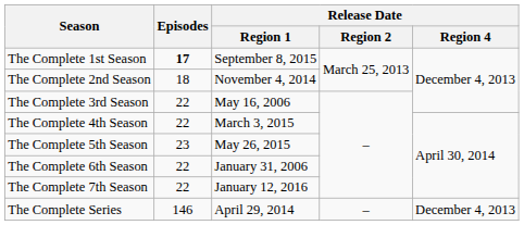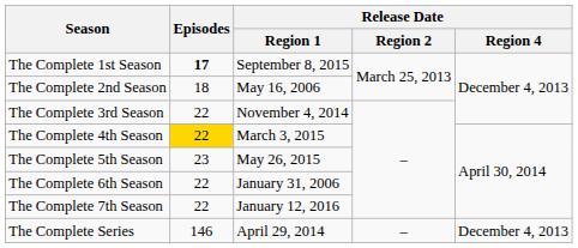The Complete 2nd Season | Release Date / Region 1: November 4, 2014 -> May 16, 2006
The Complete 3rd Season | Release Date / Region 1: May 16, 2006 -> November 4, 2014
The Complete 4th Season | Episodes: no background -> gold background
